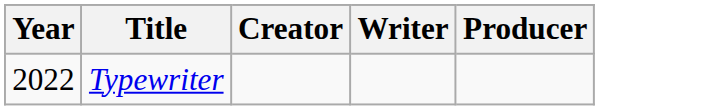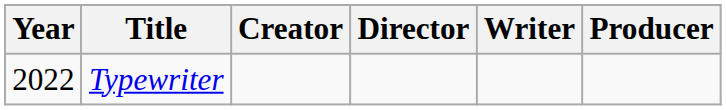+ column: Director
